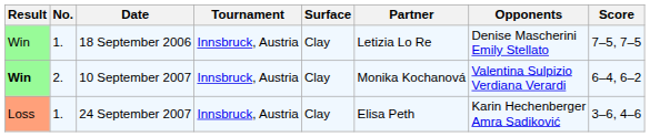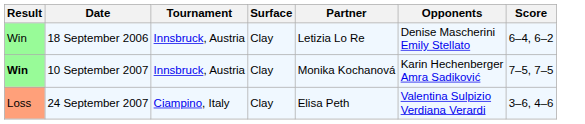- column: No. | 1. | 2. | 1.
18 September 2006 | Score: 7–5, 7–5 -> 6–4, 6–2
10 September 2007 | Opponents: Valentina Sulpizio Verdiana Verardi -> Karin Hechenberger Amra Sadiković
10 September 2007 | Score: 6–4, 6–2 -> 7–5, 7–5
24 September 2007 | Tournament: Innsbruck, Austria -> Ciampino, Italy
24 September 2007 | Opponents: Karin Hechenberger Amra Sadiković -> Valentina Sulpizio Verdiana Verardi
